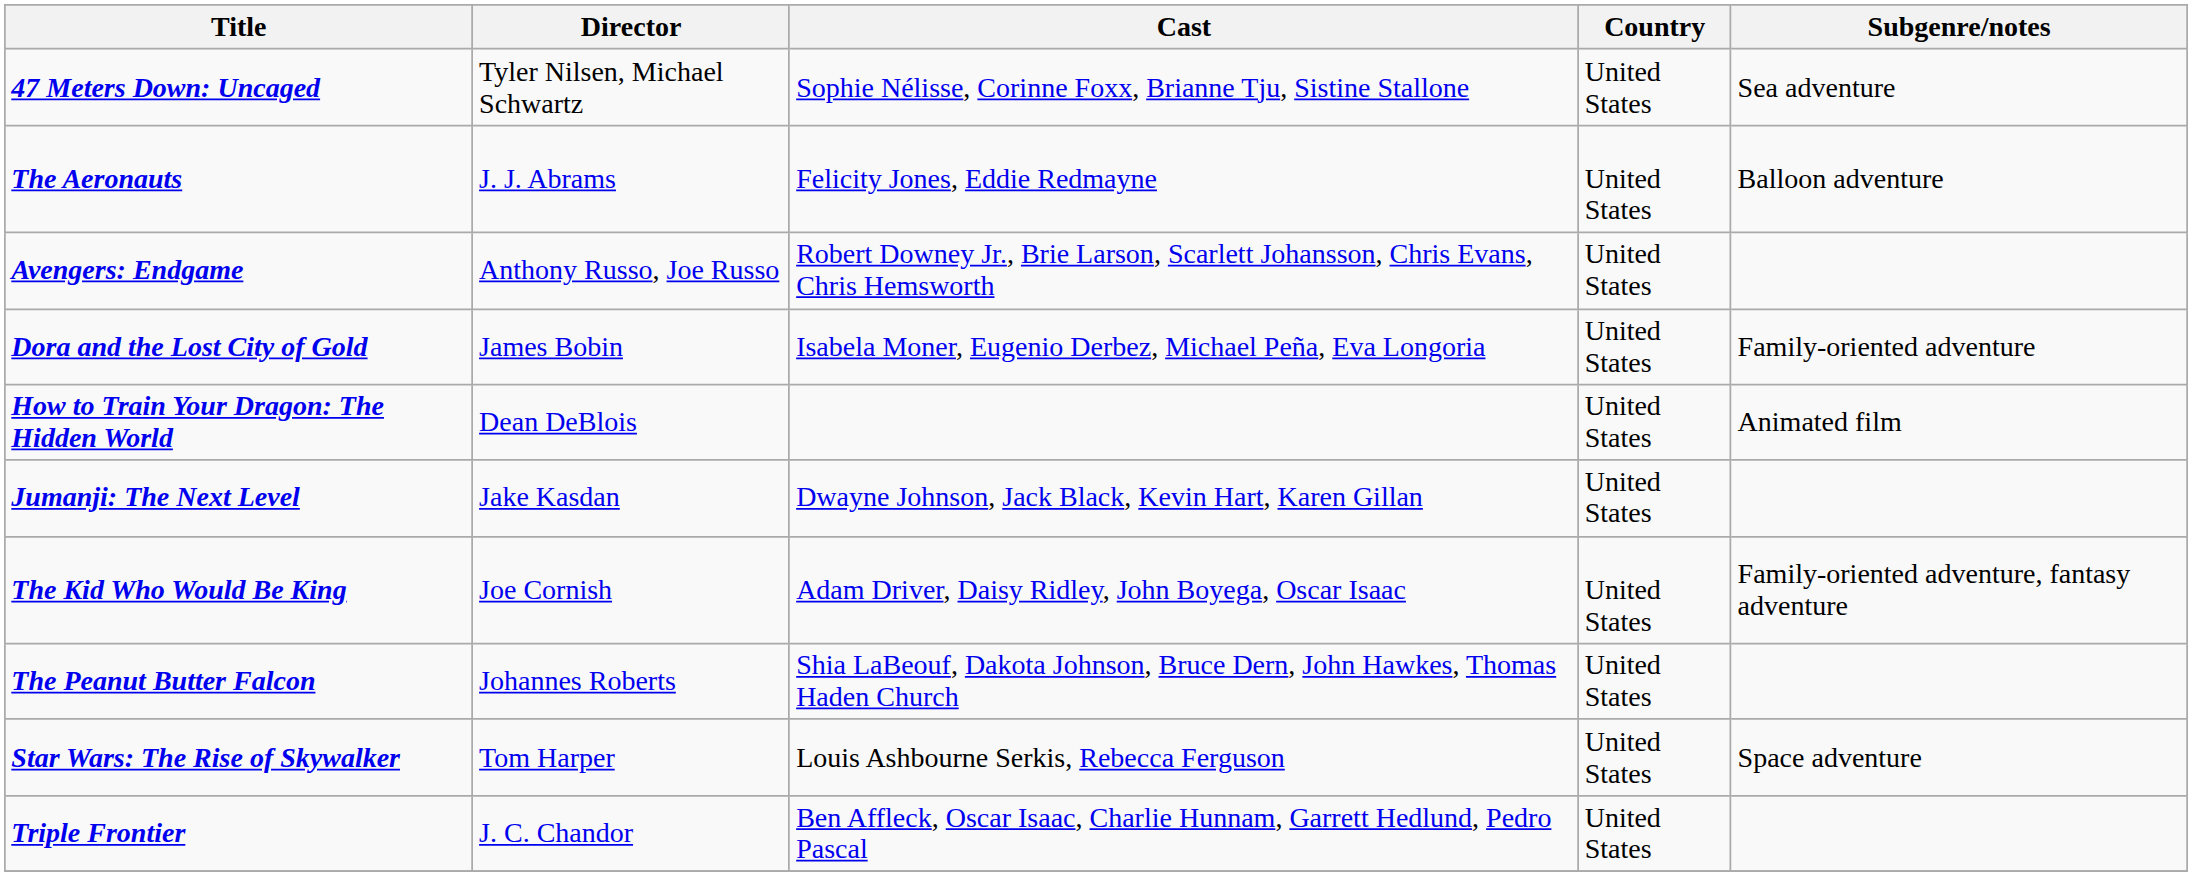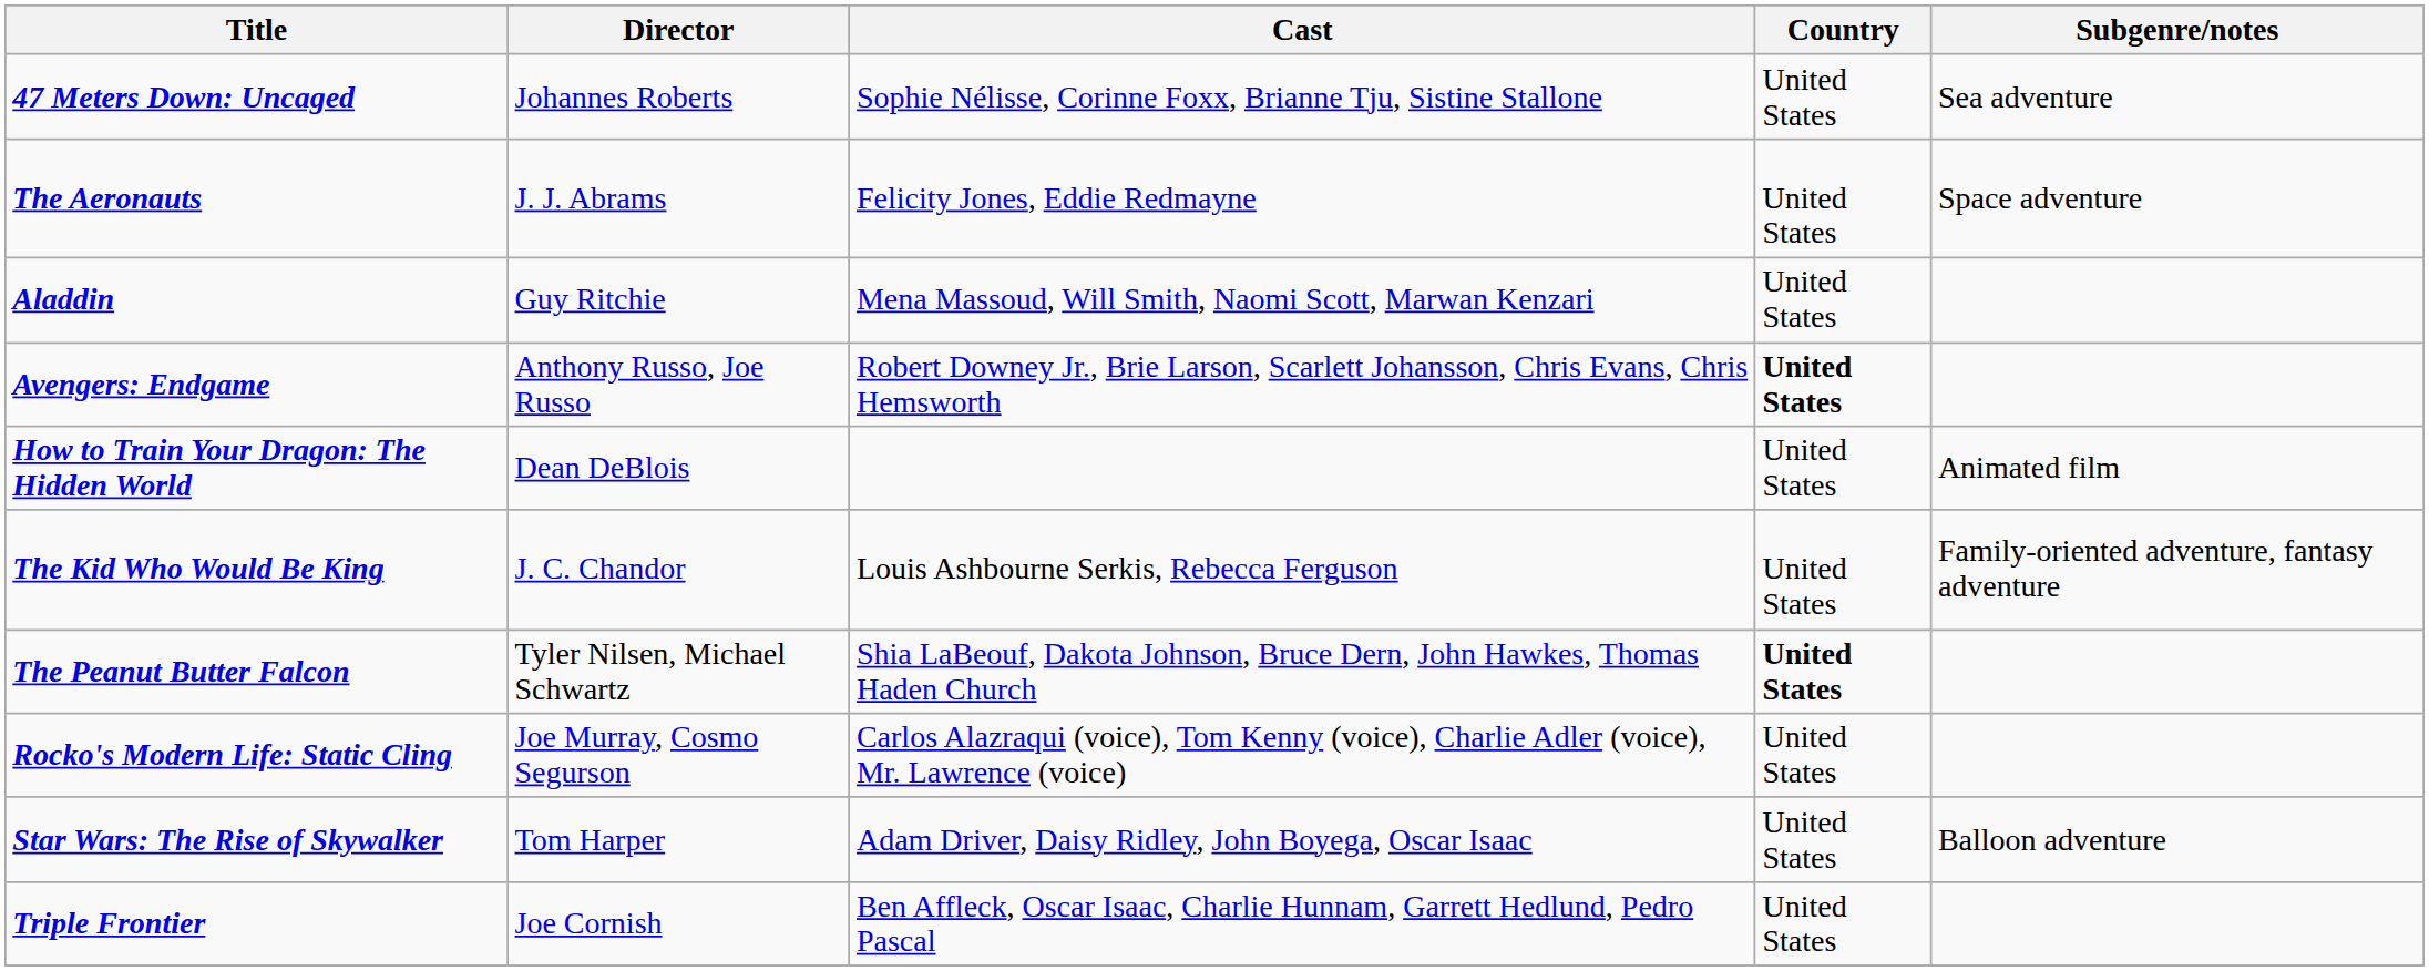47 Meters Down: Uncaged | Director: Tyler Nilsen, Michael Schwartz -> Johannes Roberts
The Aeronauts | Subgenre/notes: Balloon adventure -> Space adventure
+ row: Aladdin | Guy Ritchie | Mena Massoud, Will Smith, Naomi Scott, Marwan Kenzari | United States
Avengers: Endgame | Country: normal -> bold
- row: Dora and the Lost City of Gold | James Bobin | Isabela Moner, Eugenio Derbez, Michael Peña, Eva Longoria | United States | Family-oriented adventure
- row: Jumanji: The Next Level | Jake Kasdan | Dwayne Johnson, Jack Black, Kevin Hart, Karen Gillan | United States
The Kid Who Would Be King | Director: Joe Cornish -> J. C. Chandor
The Kid Who Would Be King | Cast: Adam Driver, Daisy Ridley, John Boyega, Oscar Isaac -> Louis Ashbourne Serkis, Rebecca Ferguson
The Peanut Butter Falcon | Director: Johannes Roberts -> Tyler Nilsen, Michael Schwartz
The Peanut Butter Falcon | Country: normal -> bold
+ row: Rocko's Modern Life: Static Cling | Joe Murray, Cosmo Segurson | Carlos Alazraqui (voice), Tom Kenny (voice), Charlie Adler (voice), Mr. Lawrence (voice) | United States
Star Wars: The Rise of Skywalker | Cast: Louis Ashbourne Serkis, Rebecca Ferguson -> Adam Driver, Daisy Ridley, John Boyega, Oscar Isaac
Star Wars: The Rise of Skywalker | Subgenre/notes: Space adventure -> Balloon adventure
Triple Frontier | Director: J. C. Chandor -> Joe Cornish
